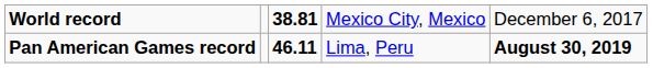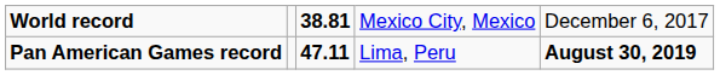Pan American Games record | column 3: 46.11 -> 47.11
